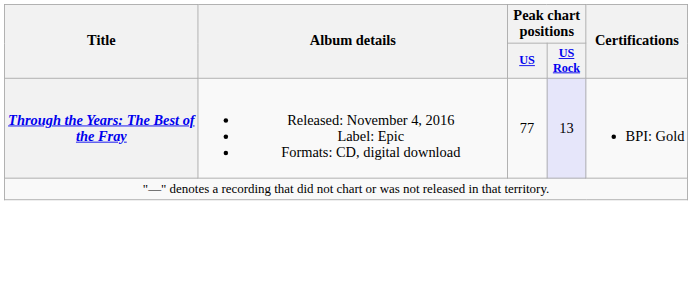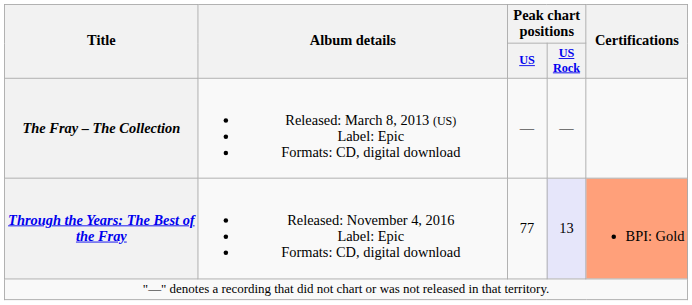+ row: The Fray – The Collection | Released: March 8, 2013 (US) Label: Epic Formats: CD, digital download | — | —
Through the Years: The Best of the Fray | Certifications: no background -> lightsalmon background
